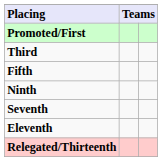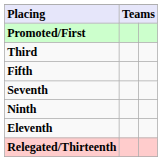rows swapped: Seventh <-> Ninth
